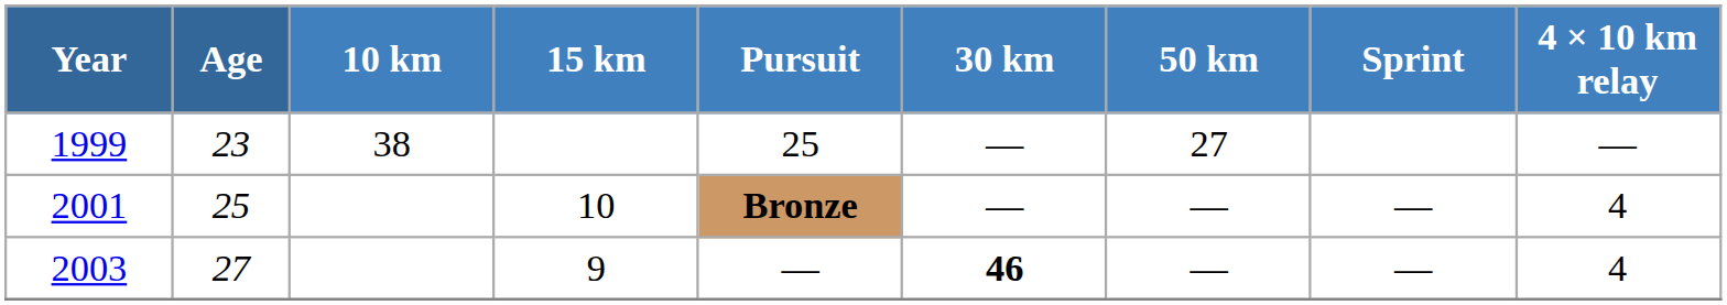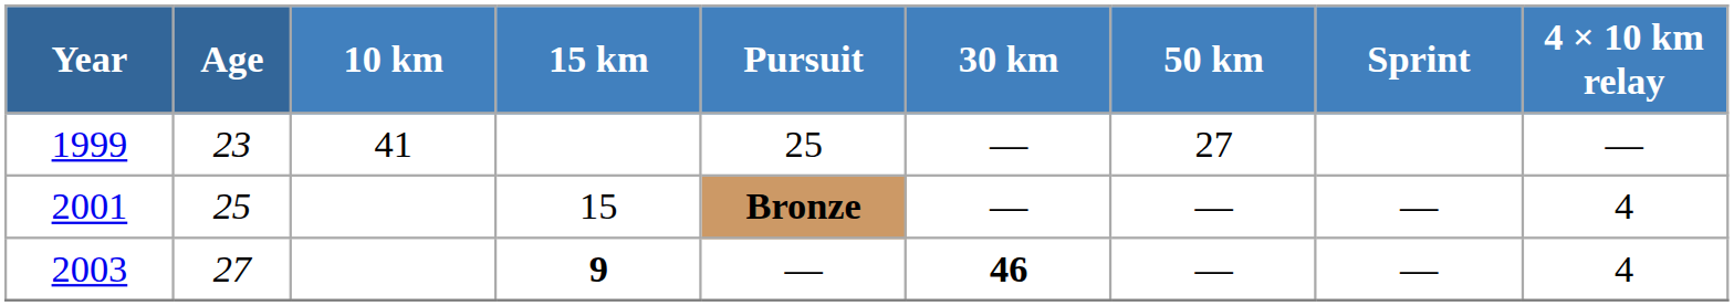1999 | 10 km: 38 -> 41
2001 | 15 km: 10 -> 15
2003 | 15 km: normal -> bold
